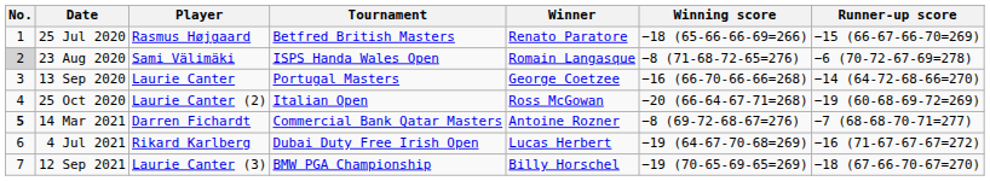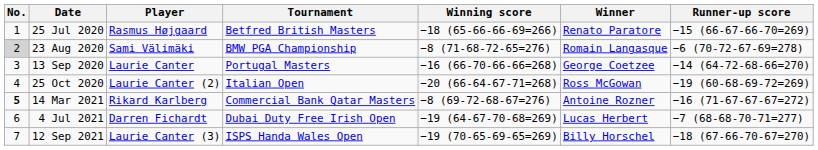columns swapped: Winner <-> Winning score
23 Aug 2020 | Tournament: ISPS Handa Wales Open -> BMW PGA Championship
14 Mar 2021 | Player: Darren Fichardt -> Rikard Karlberg
14 Mar 2021 | Runner-up score: −7 (68-68-70-71=277) -> −16 (71-67-67-67=272)
4 Jul 2021 | Player: Rikard Karlberg -> Darren Fichardt
4 Jul 2021 | Runner-up score: −16 (71-67-67-67=272) -> −7 (68-68-70-71=277)
12 Sep 2021 | Tournament: BMW PGA Championship -> ISPS Handa Wales Open
